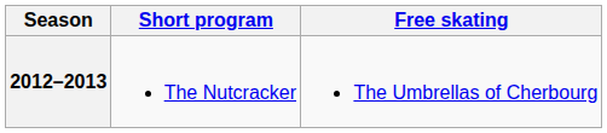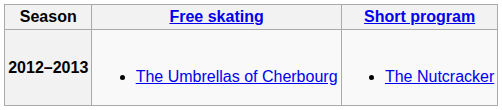columns swapped: Short program <-> Free skating
